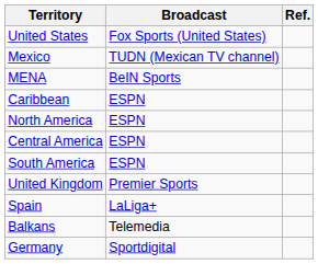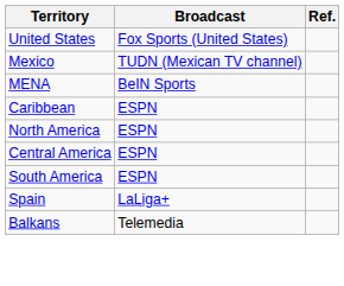- row: United Kingdom | Premier Sports
- row: Germany | Sportdigital
